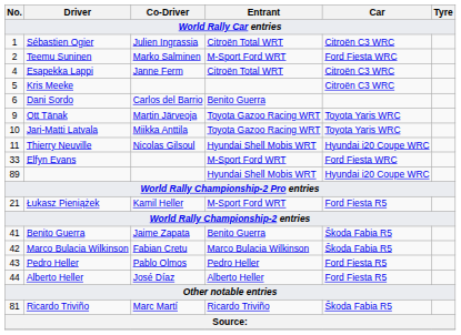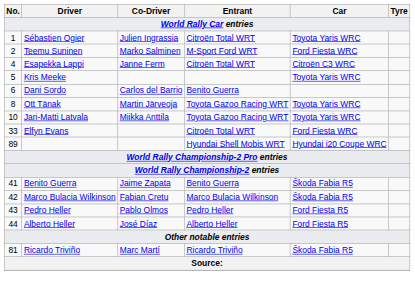Sébastien Ogier | Car: Citroën C3 WRC -> Toyota Yaris WRC
Kris Meeke | Car: Citroën C3 WRC -> Toyota Yaris WRC
Ott Tänak | No.: 9 -> 8
- row: 11 | Thierry Neuville | Nicolas Gilsoul | Hyundai Shell Mobis WRT | Hyundai i20 Coupe WRC
Elfyn Evans | Entrant: M-Sport Ford WRT -> Citroën Total WRT
- row: 21 | Łukasz Pieniążek | Kamil Heller | M-Sport Ford WRT | Ford Fiesta R5
